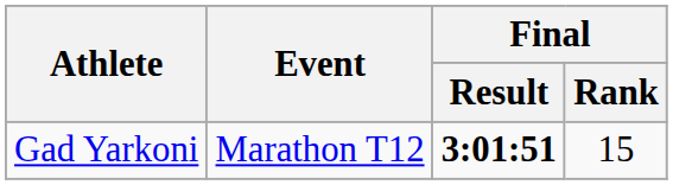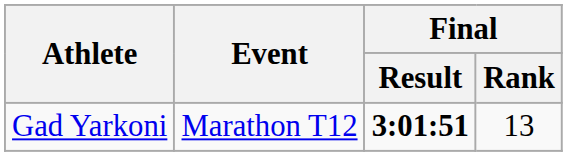Gad Yarkoni | Final / Rank: 15 -> 13
